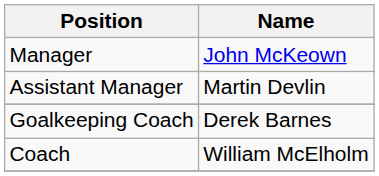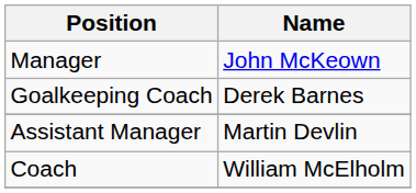rows swapped: Assistant Manager <-> Goalkeeping Coach
